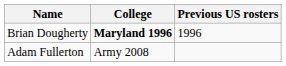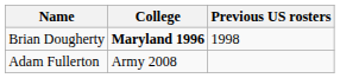Brian Dougherty | Previous US rosters: 1996 -> 1998
